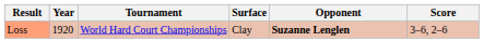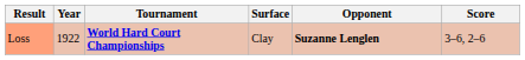Loss | Year: 1920 -> 1922
Loss | Tournament: normal -> bold
